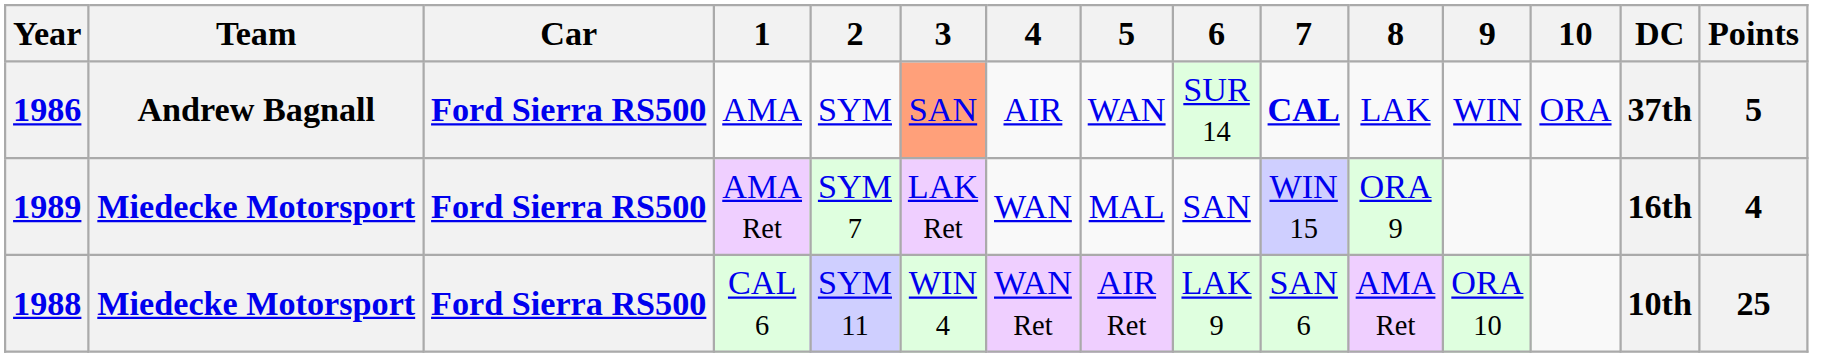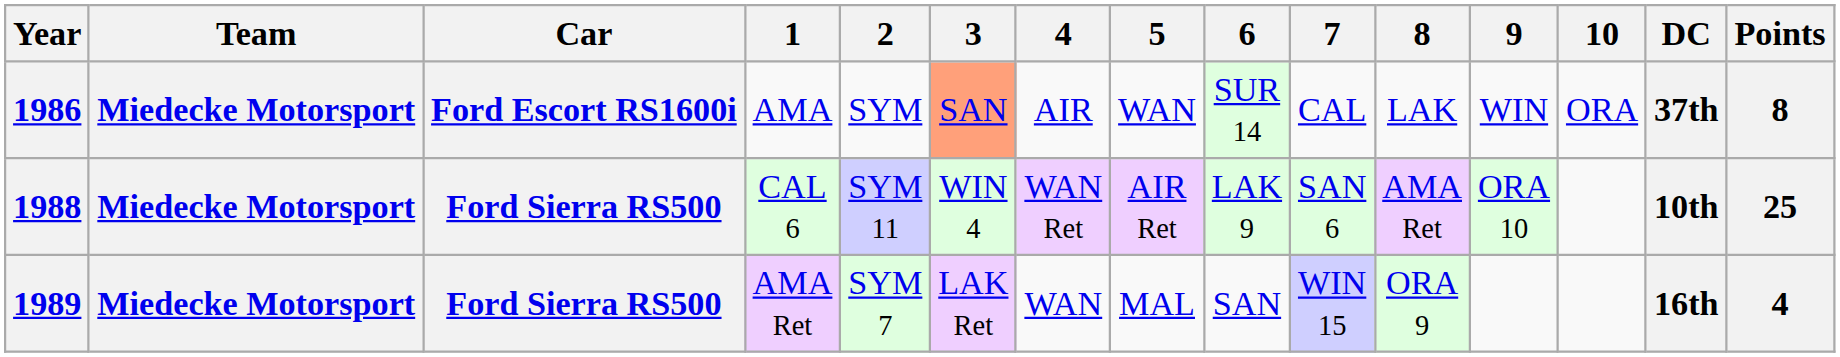1986 | Team: Andrew Bagnall -> Miedecke Motorsport
1986 | Car: Ford Sierra RS500 -> Ford Escort RS1600i
1986 | 7: bold -> normal
1986 | Points: 5 -> 8
rows swapped: 1988 <-> 1989
